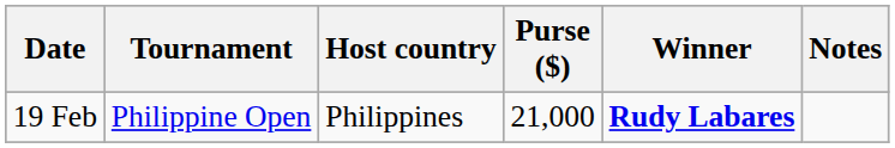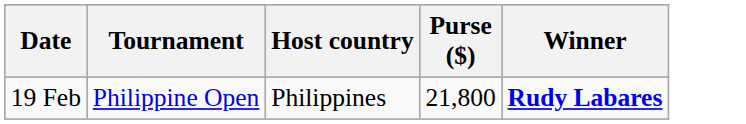- column: Notes
19 Feb | Purse ($): 21,000 -> 21,800
